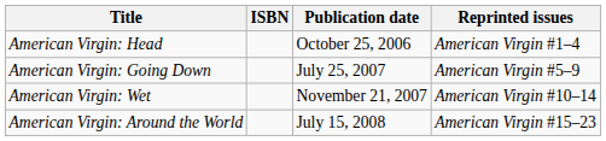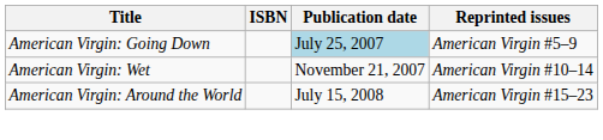- row: American Virgin: Head | October 25, 2006 | American Virgin #1–4
American Virgin: Going Down | Publication date: no background -> lightblue background
